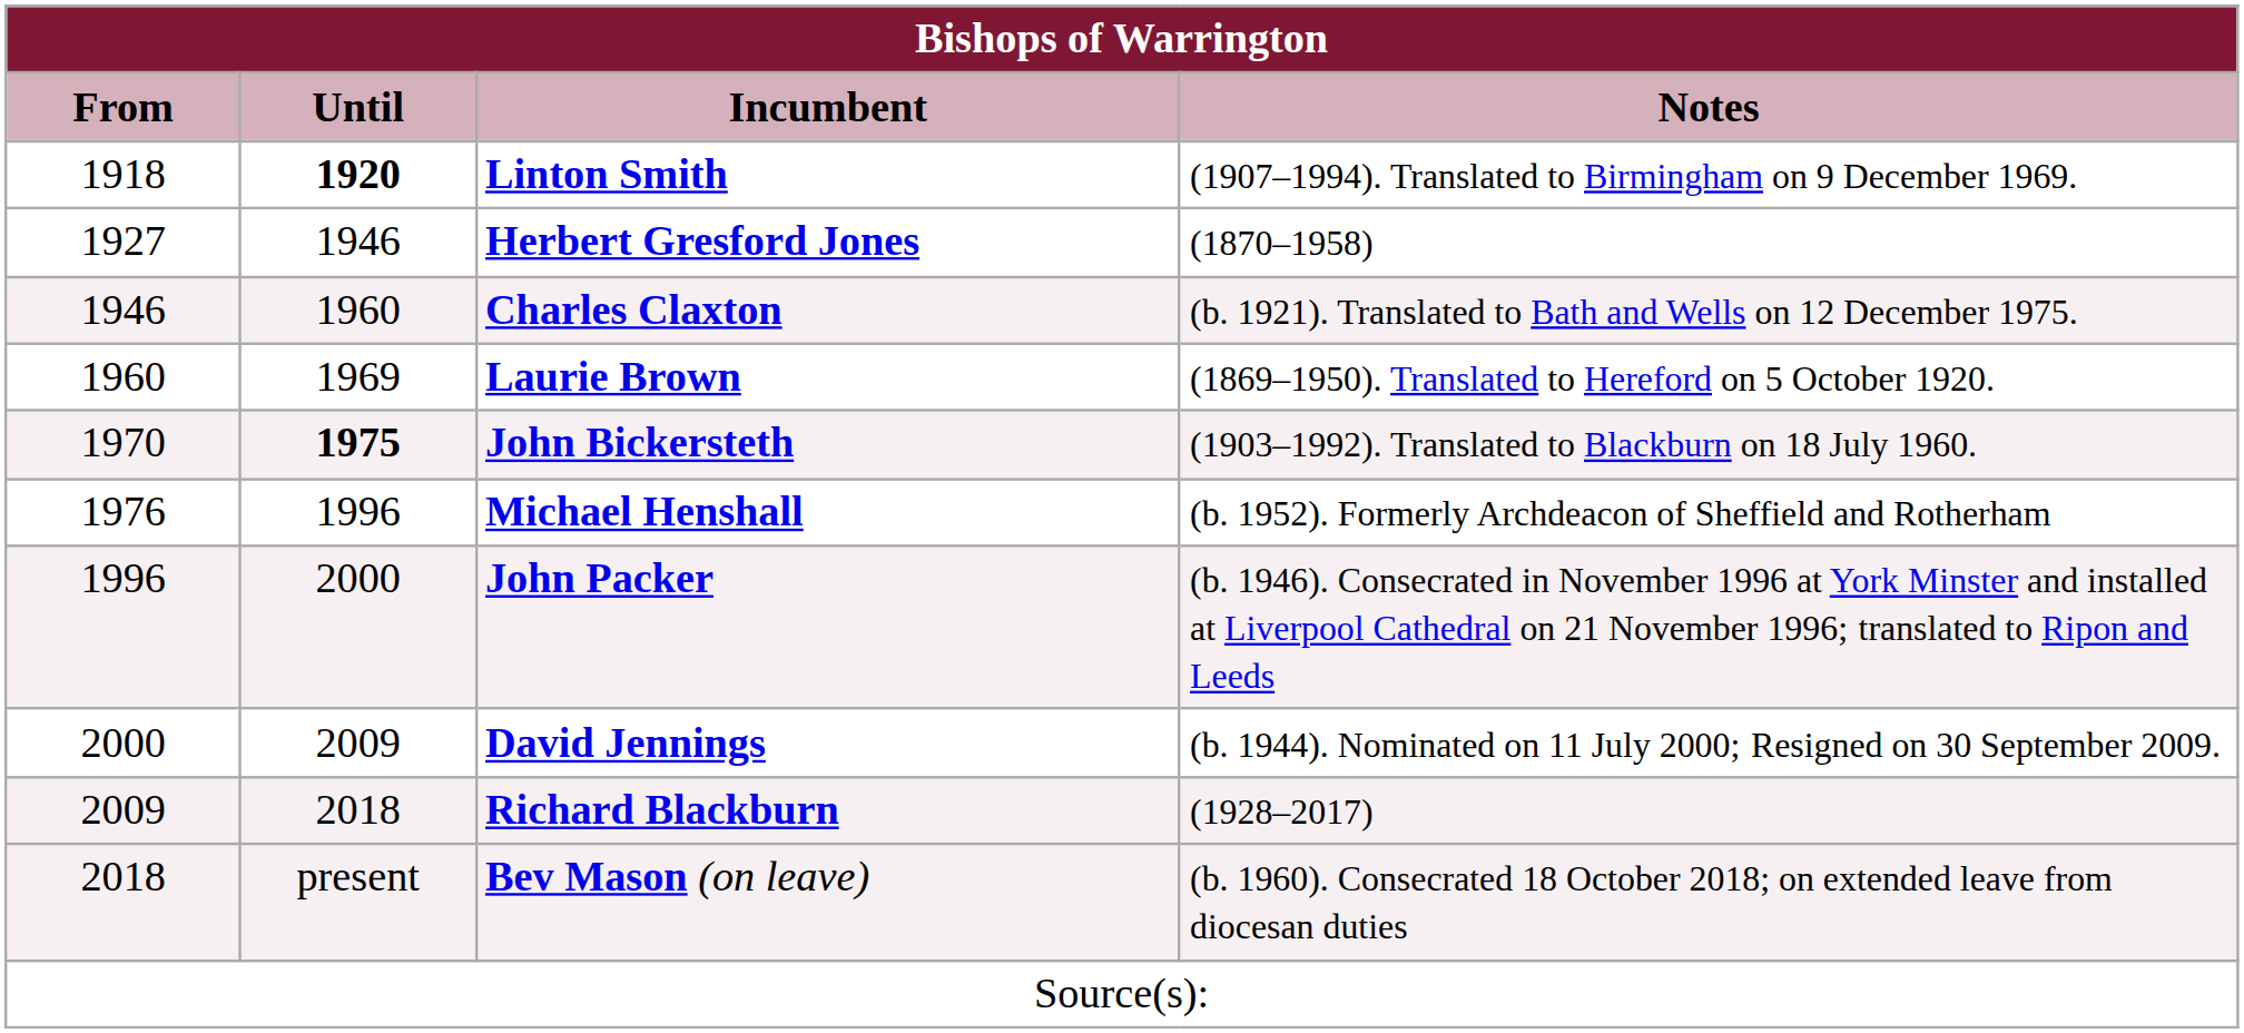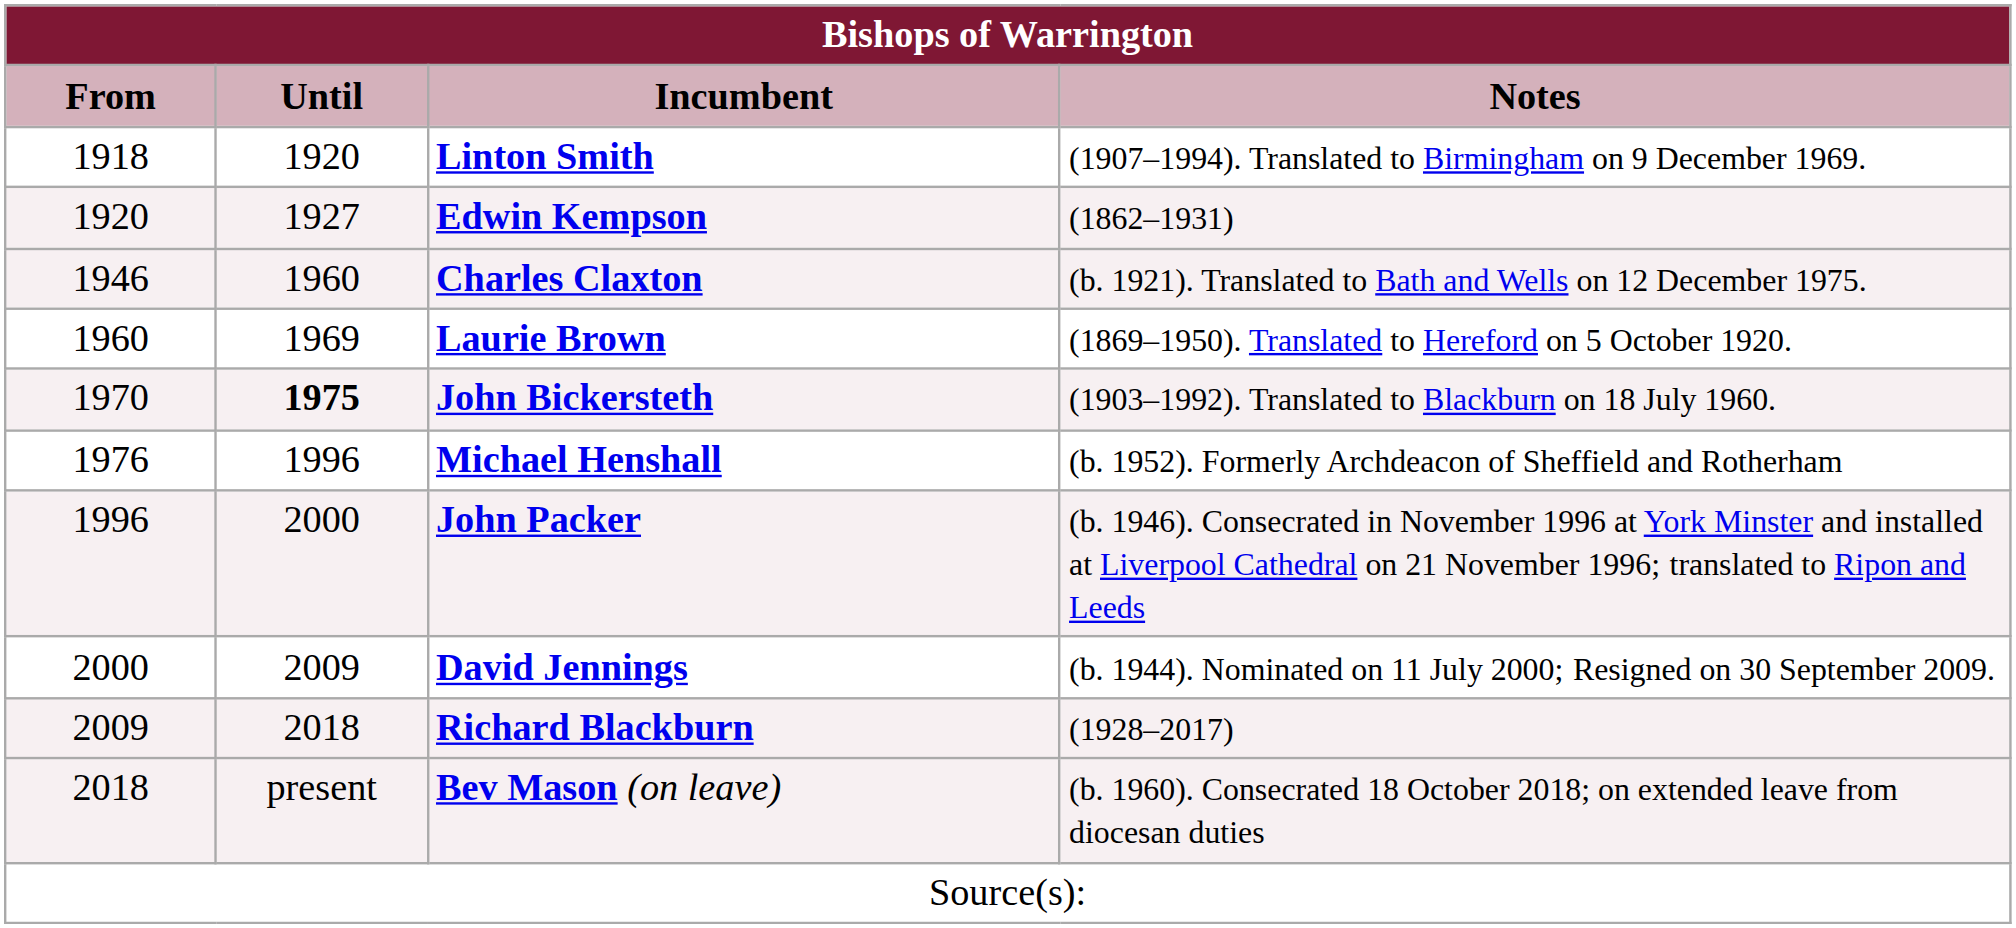Linton Smith | Until: bold -> normal
+ row: 1920 | 1927 | Edwin Kempson | (1862–1931)
- row: 1927 | 1946 | Herbert Gresford Jones | (1870–1958)
